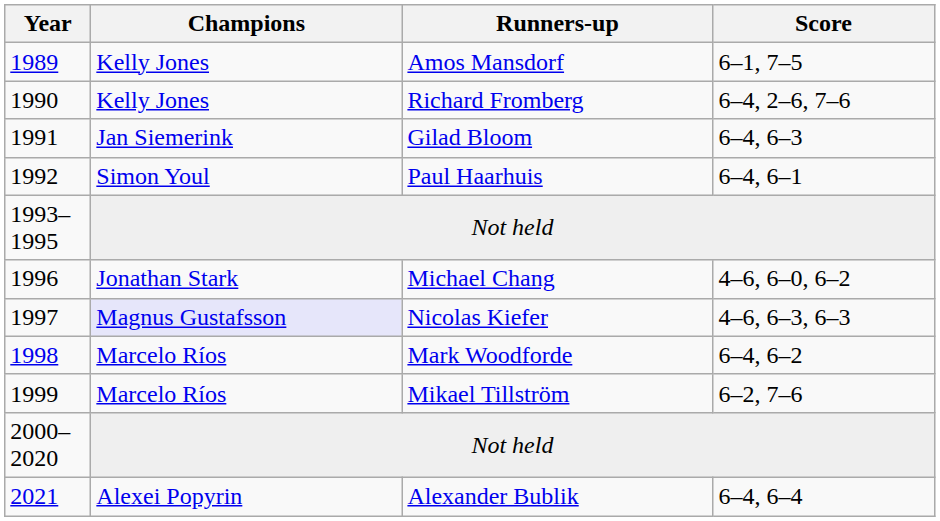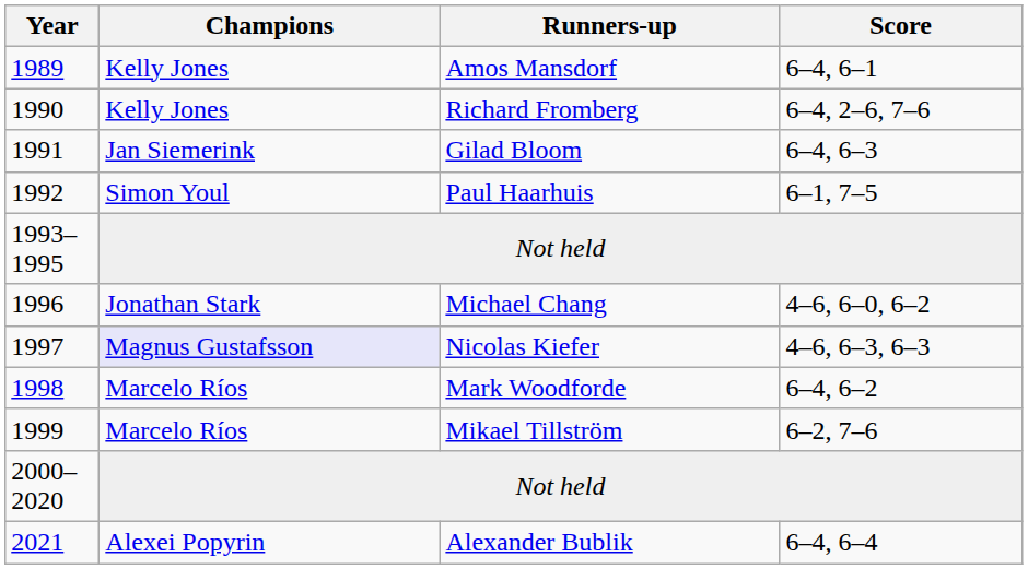Amos Mansdorf | Score: 6–1, 7–5 -> 6–4, 6–1
Paul Haarhuis | Score: 6–4, 6–1 -> 6–1, 7–5
